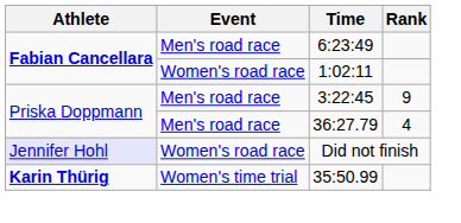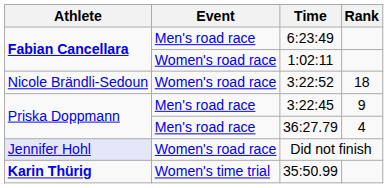+ row: Nicole Brändli-Sedoun | Women's road race | 3:22:52 | 18
